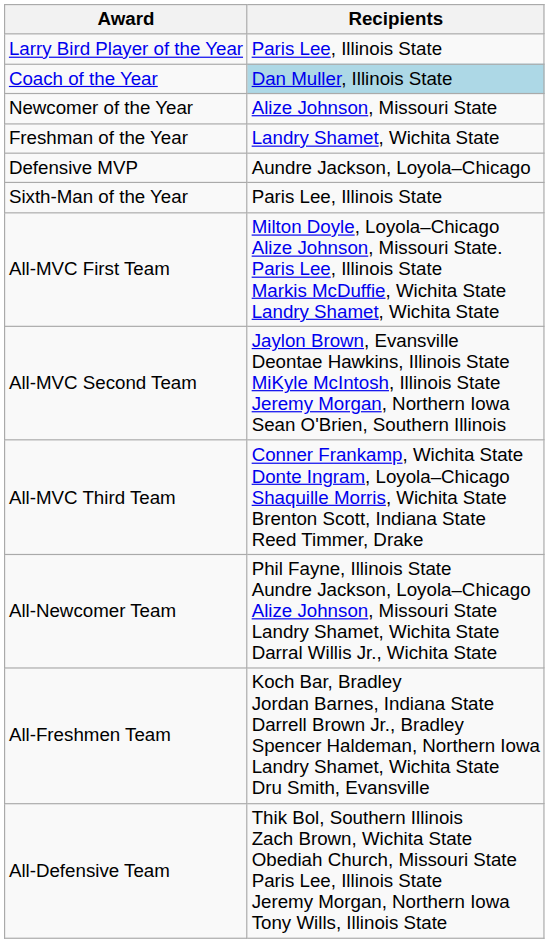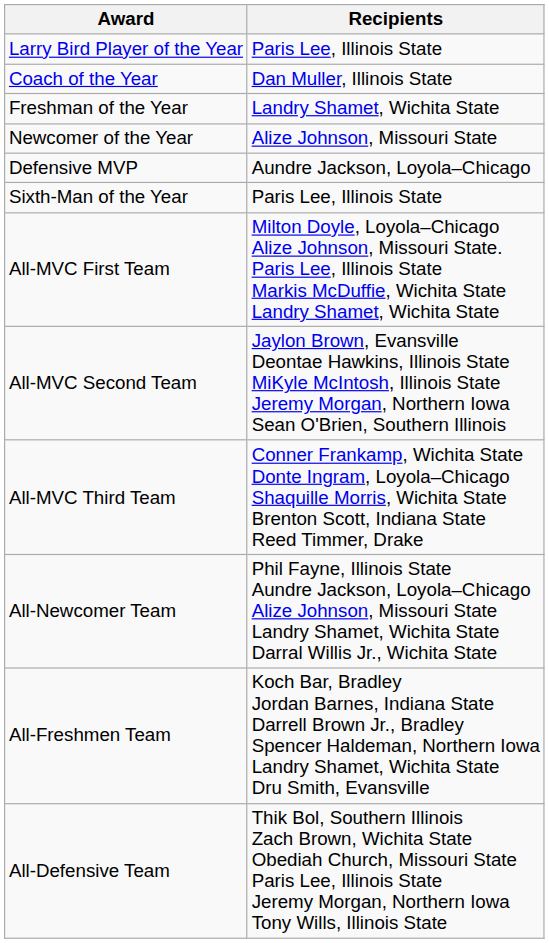Coach of the Year | Recipients: lightblue background -> no background
rows swapped: Newcomer of the Year <-> Freshman of the Year
